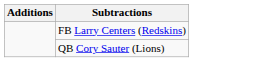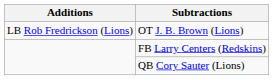+ row: LB Rob Fredrickson (Lions) | OT J. B. Brown (Lions)
